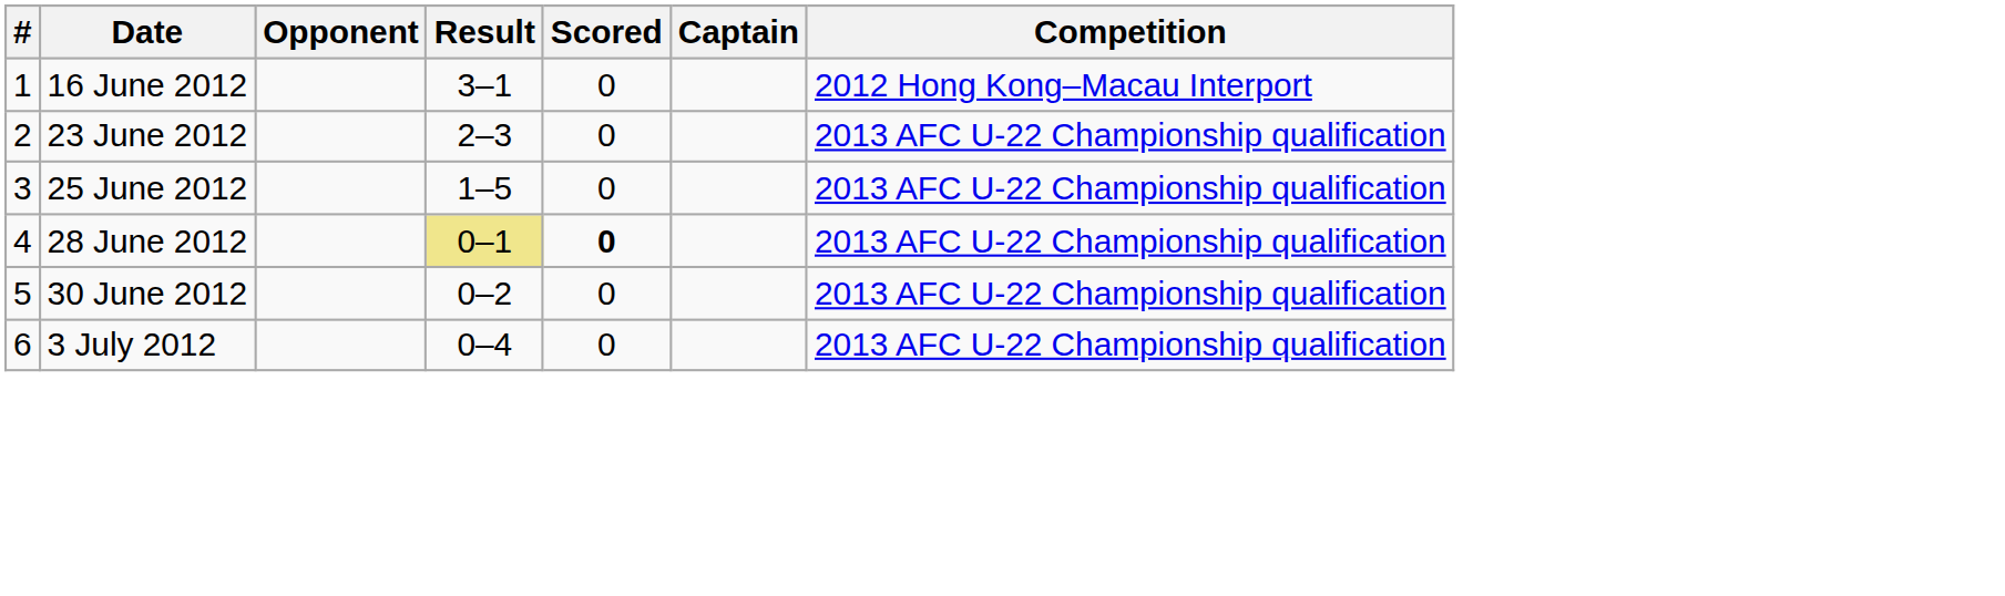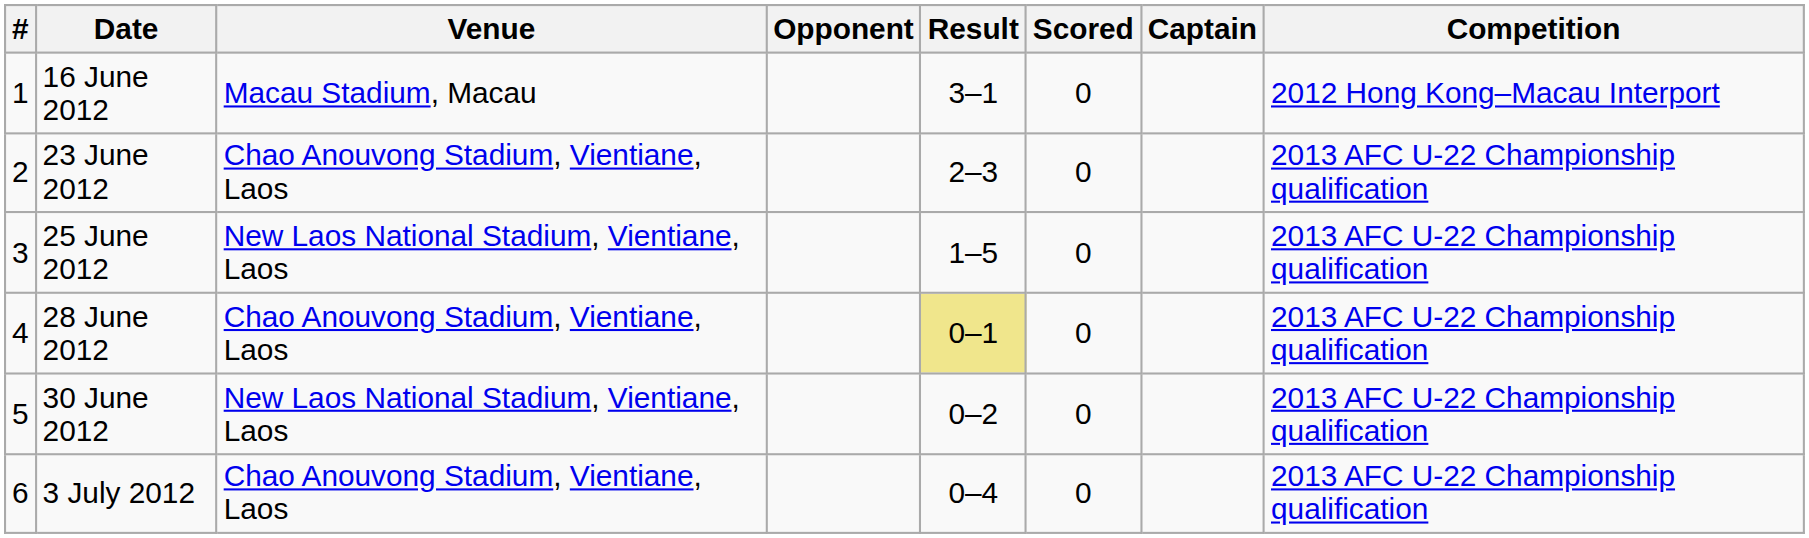+ column: Venue | Macau Stadium, Macau | Chao Anouvong Stadium, Vientiane, Laos | New Laos National Stadium, Vientiane, Laos | Chao Anouvong Stadium, Vientiane, Laos | New Laos National Stadium, Vientiane, Laos | Chao Anouvong Stadium, Vientiane, Laos
28 June 2012 | Scored: bold -> normal
